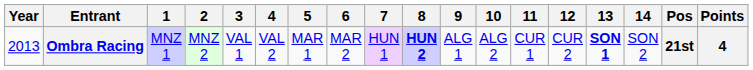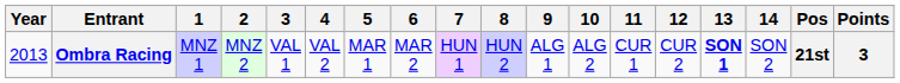Ombra Racing | 8: bold -> normal
Ombra Racing | Points: 4 -> 3
